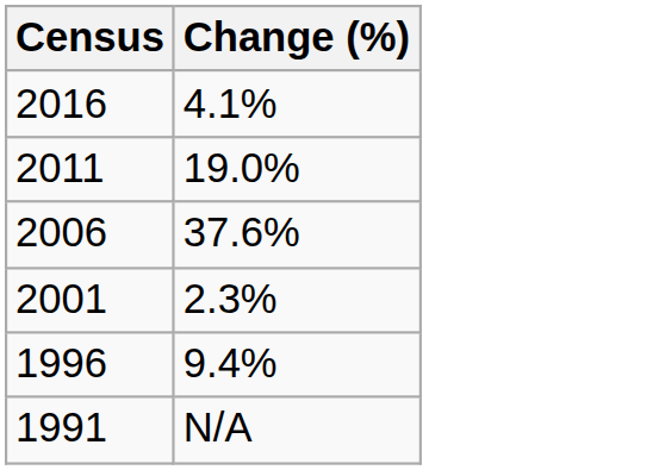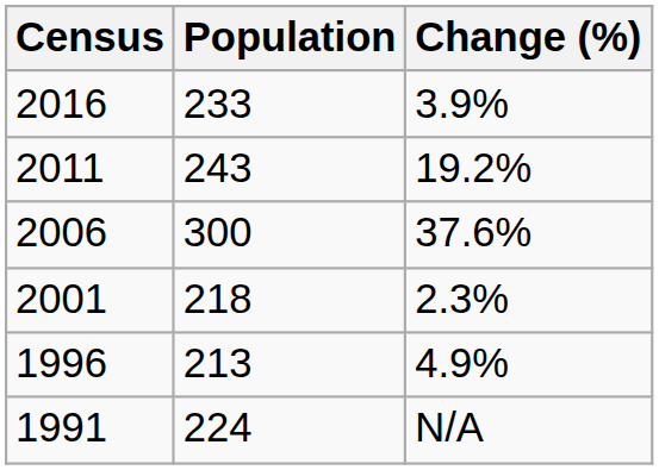+ column: Population | 233 | 243 | 300 | 218 | 213 | 224
2016 | Change (%): 4.1% -> 3.9%
2011 | Change (%): 19.0% -> 19.2%
1996 | Change (%): 9.4% -> 4.9%
